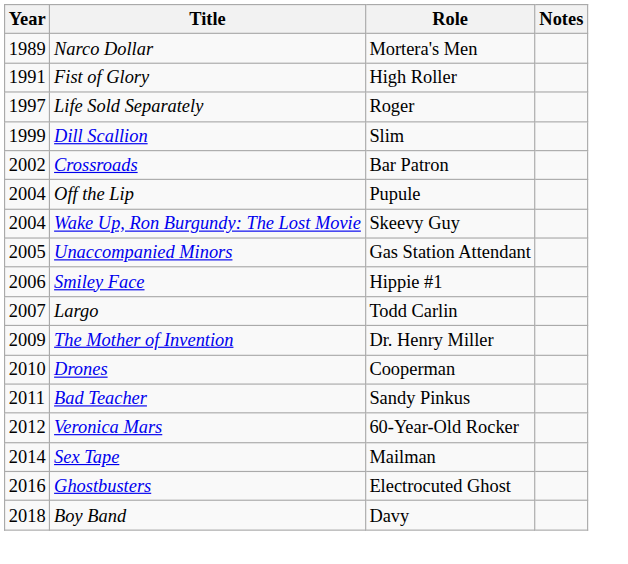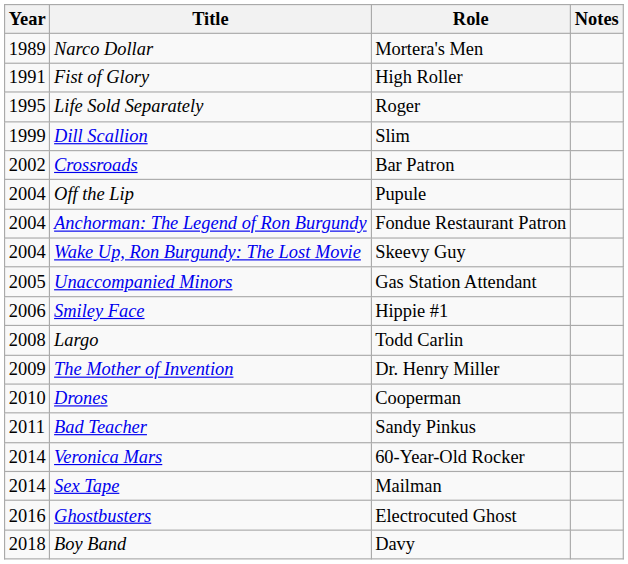Life Sold Separately | Year: 1997 -> 1995
+ row: 2004 | Anchorman: The Legend of Ron Burgundy | Fondue Restaurant Patron
Largo | Year: 2007 -> 2008
Veronica Mars | Year: 2012 -> 2014
